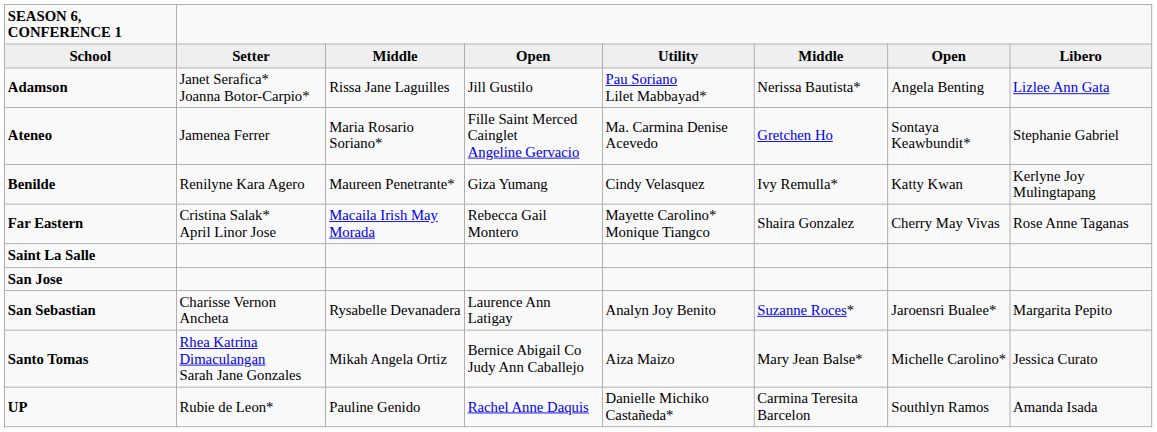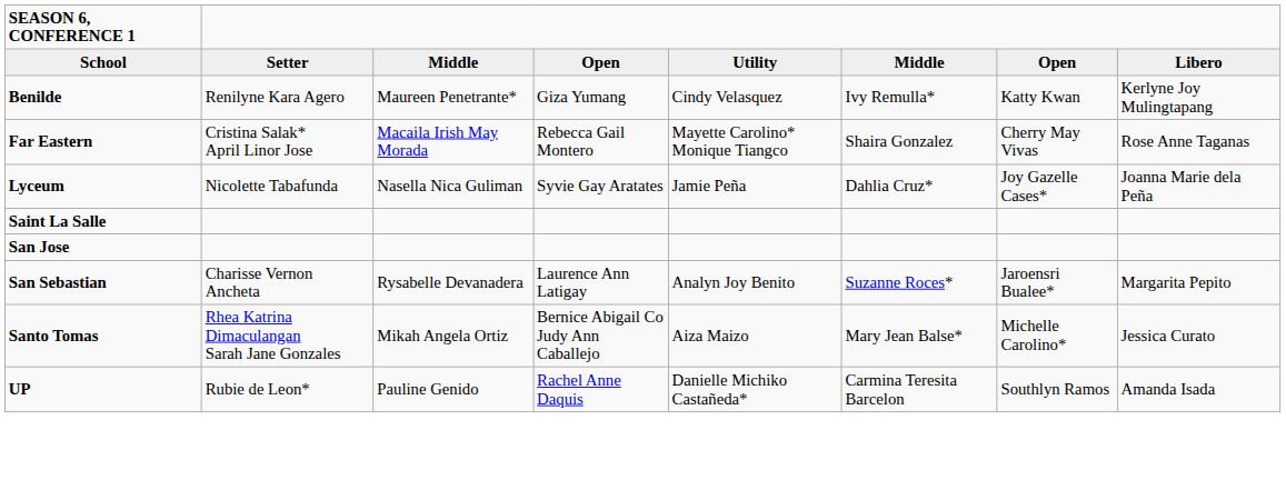- row: Adamson | Janet Serafica* Joanna Botor-Carpio* | Rissa Jane Laguilles | Jill Gustilo | Pau Soriano Lilet Mabbayad* | Nerissa Bautista* | Angela Benting | Lizlee Ann Gata
- row: Ateneo | Jamenea Ferrer | Maria Rosario Soriano* | Fille Saint Merced Cainglet Angeline Gervacio | Ma. Carmina Denise Acevedo | Gretchen Ho | Sontaya Keawbundit* | Stephanie Gabriel
+ row: Lyceum | Nicolette Tabafunda | Nasella Nica Guliman | Syvie Gay Aratates | Jamie Peña | Dahlia Cruz* | Joy Gazelle Cases* | Joanna Marie dela Peña
